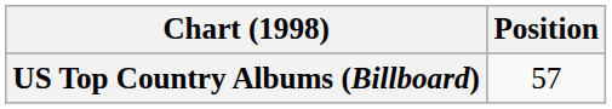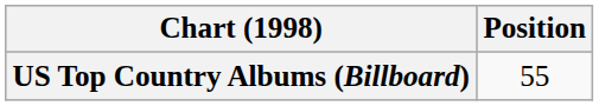US Top Country Albums (Billboard) | Position: 57 -> 55
